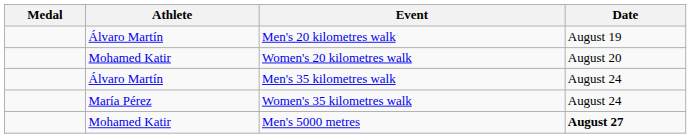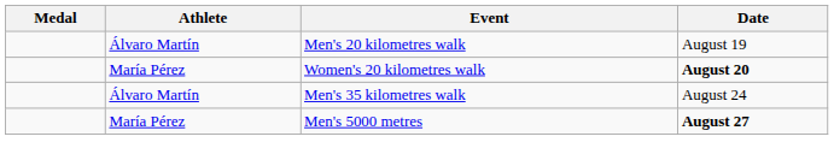Women's 20 kilometres walk | Athlete: Mohamed Katir -> María Pérez
Women's 20 kilometres walk | Date: normal -> bold
- row: María Pérez | Women's 35 kilometres walk | August 24
Men's 5000 metres | Athlete: Mohamed Katir -> María Pérez
